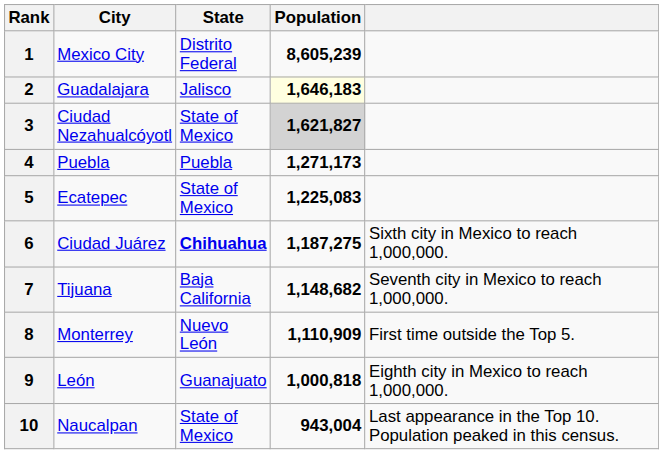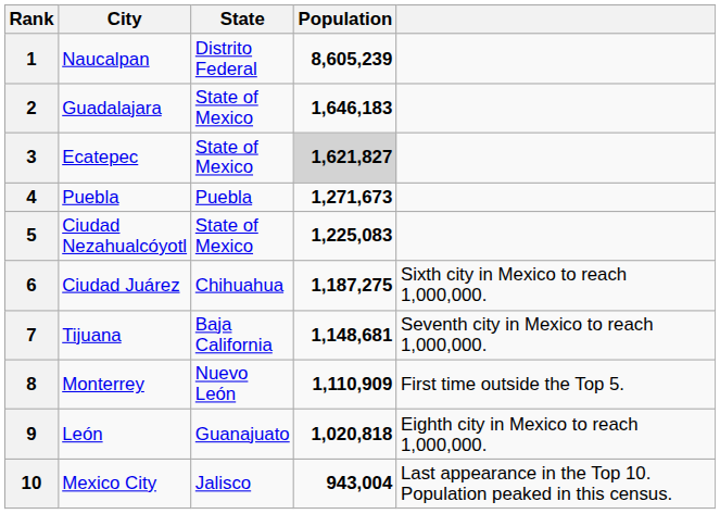1 | City: Mexico City -> Naucalpan
2 | State: Jalisco -> State of Mexico
2 | Population: lightyellow background -> no background
3 | City: Ciudad Nezahualcóyotl -> Ecatepec
4 | Population: 1,271,173 -> 1,271,673
5 | City: Ecatepec -> Ciudad Nezahualcóyotl
6 | State: bold -> normal
7 | Population: 1,148,682 -> 1,148,681
9 | Population: 1,000,818 -> 1,020,818
10 | City: Naucalpan -> Mexico City
10 | State: State of Mexico -> Jalisco
